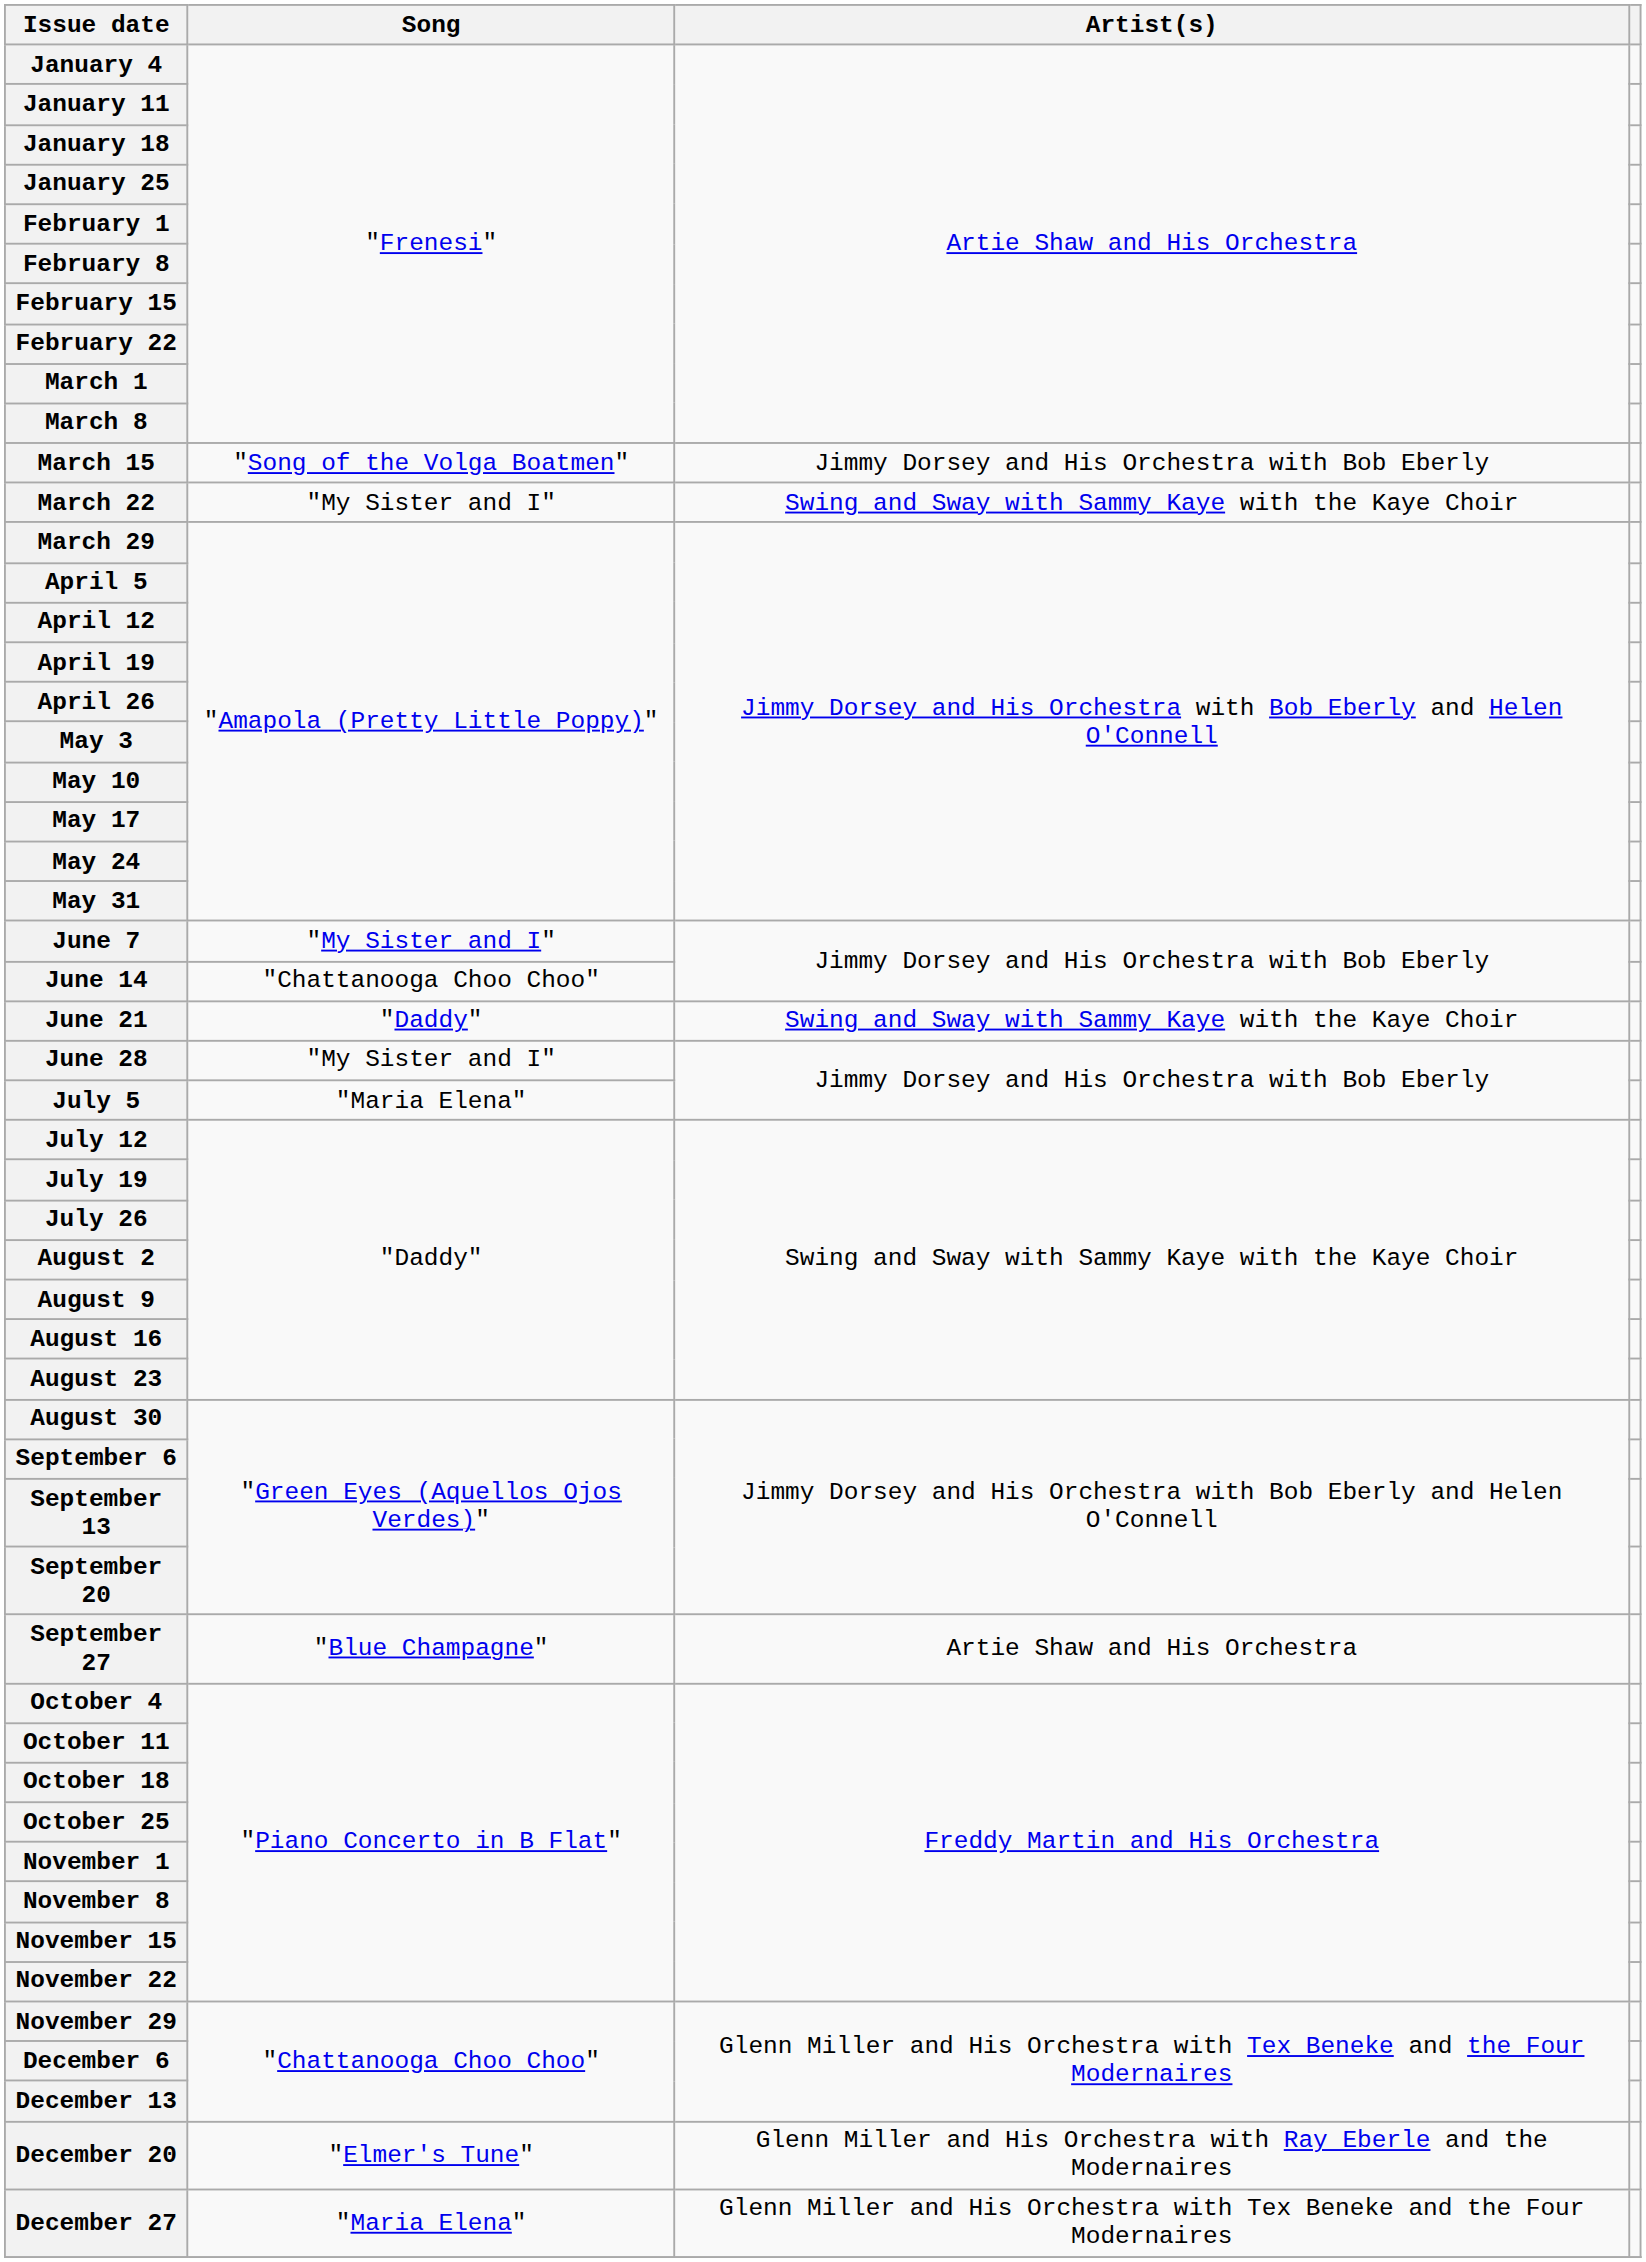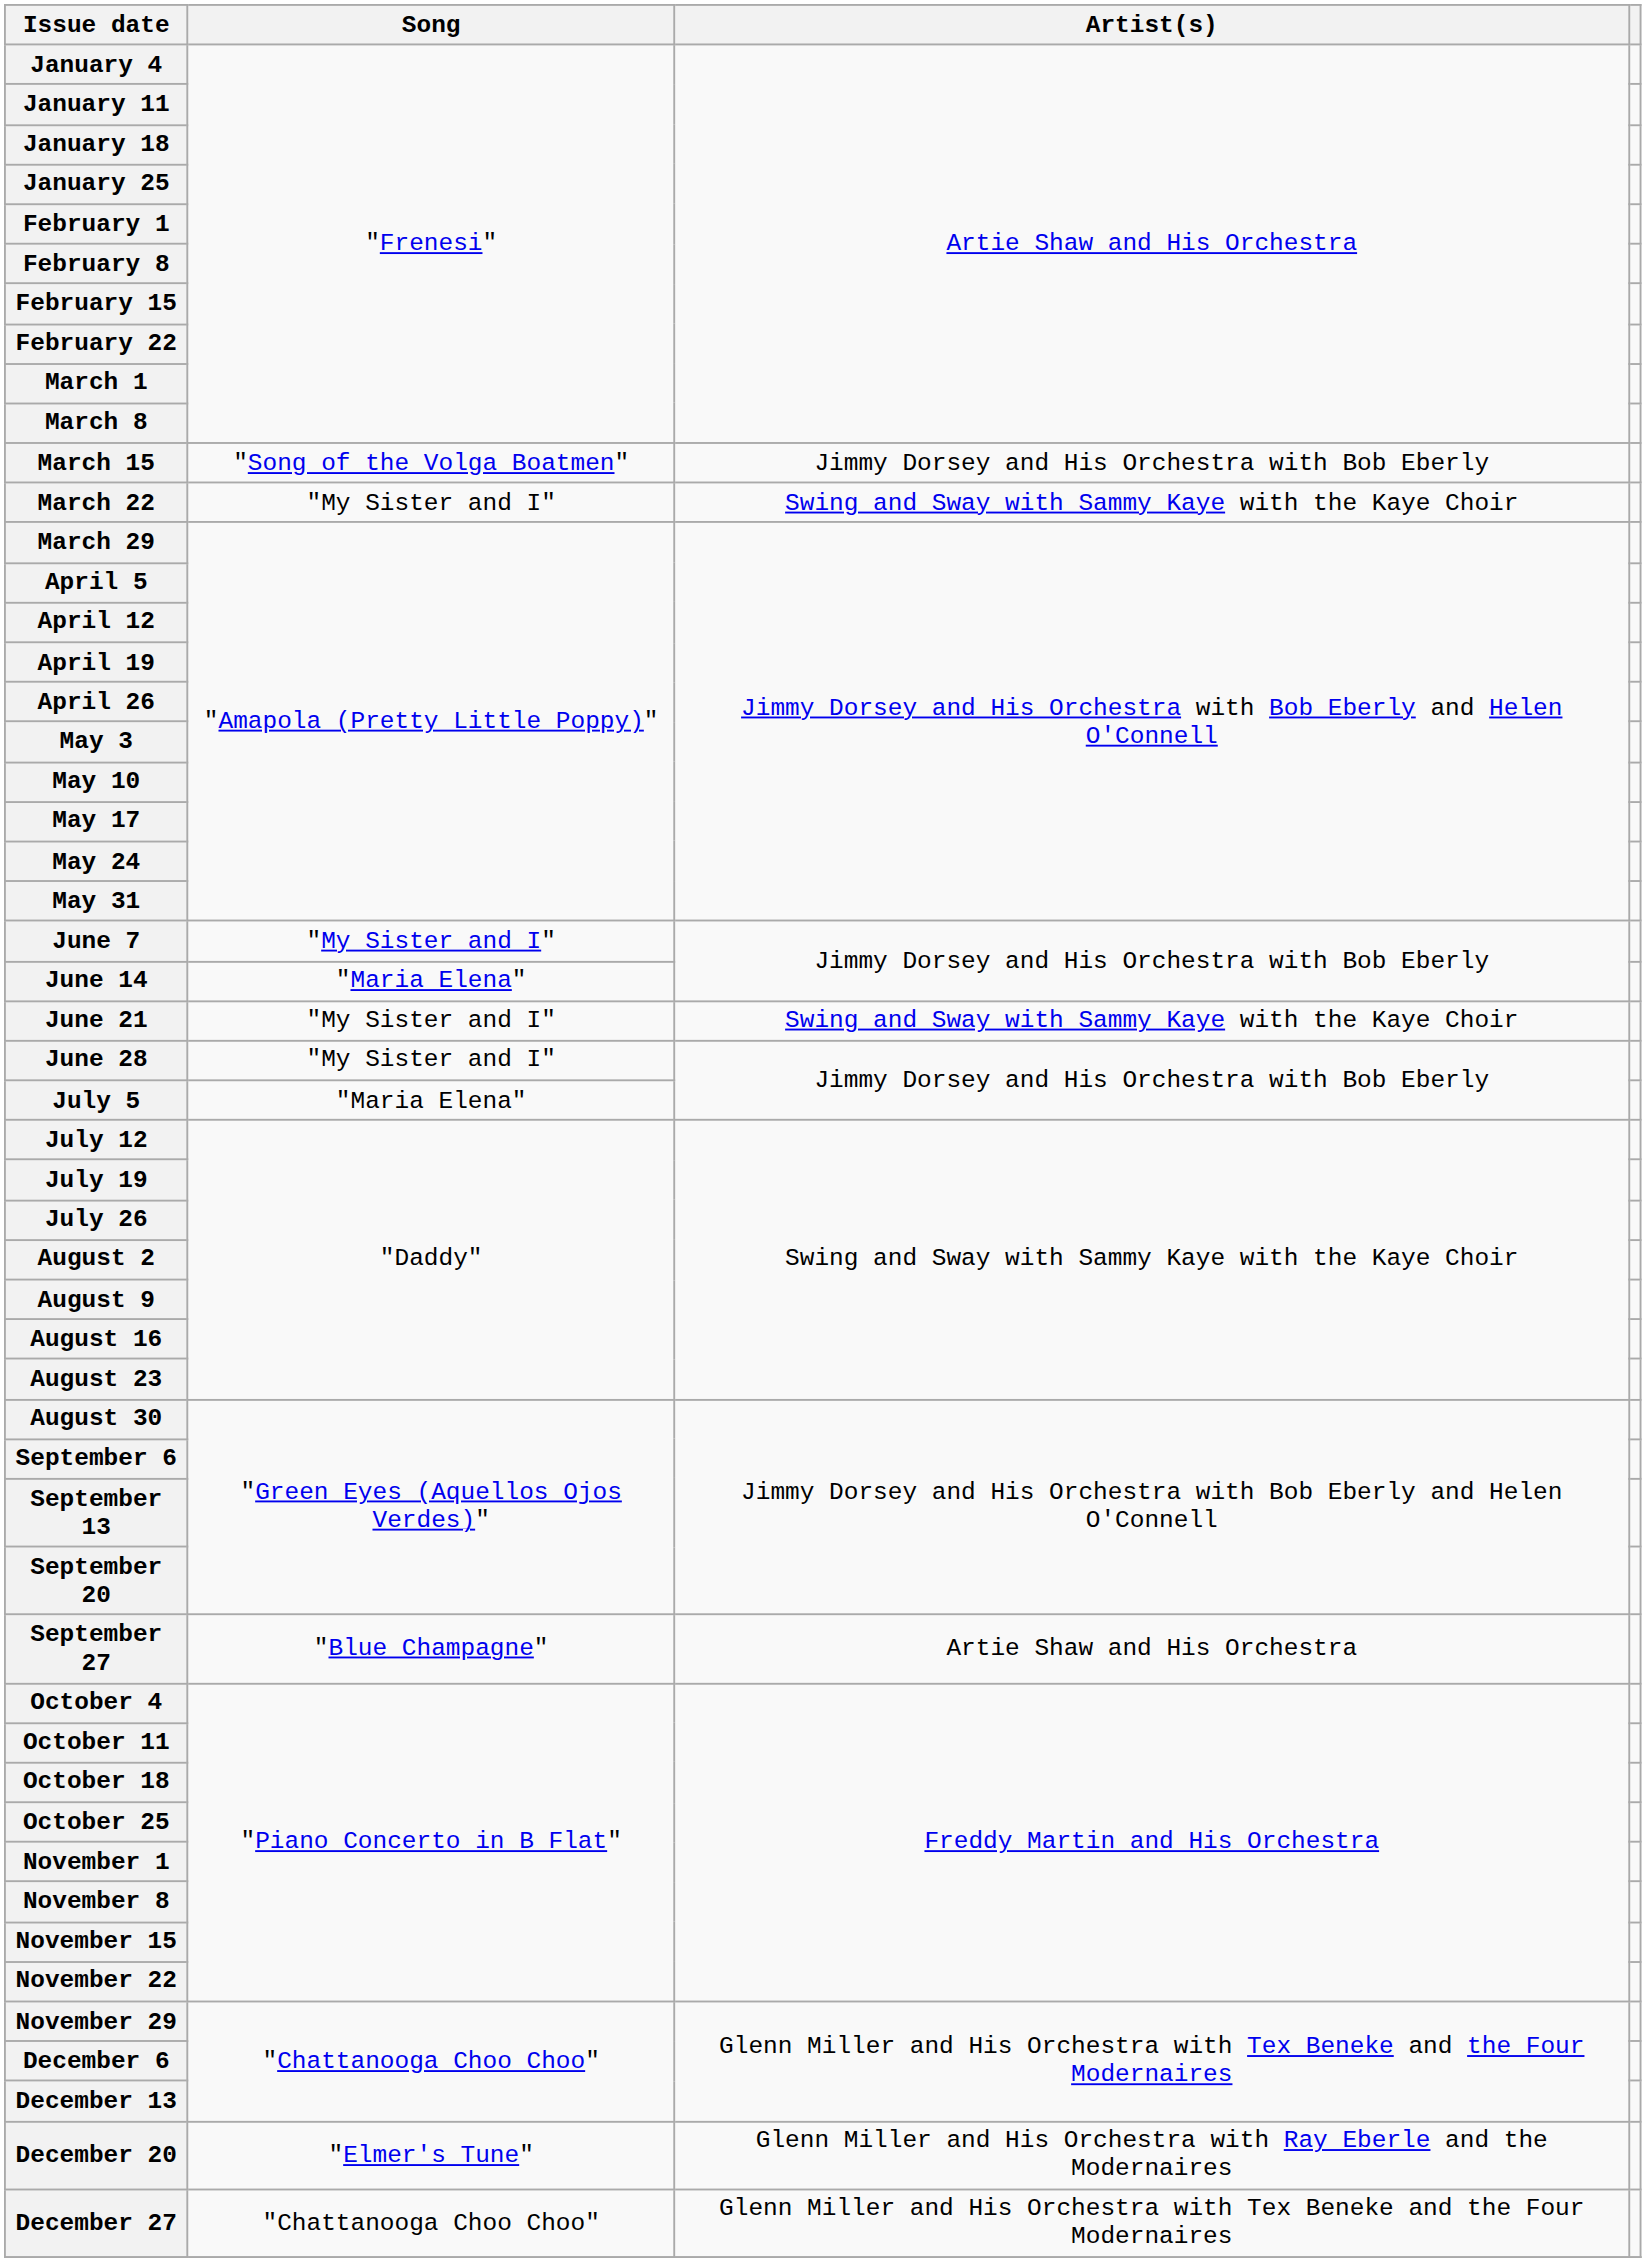June 14 | Song: "Chattanooga Choo Choo" -> "Maria Elena"
June 21 | Song: "Daddy" -> "My Sister and I"
December 27 | Song: "Maria Elena" -> "Chattanooga Choo Choo"
